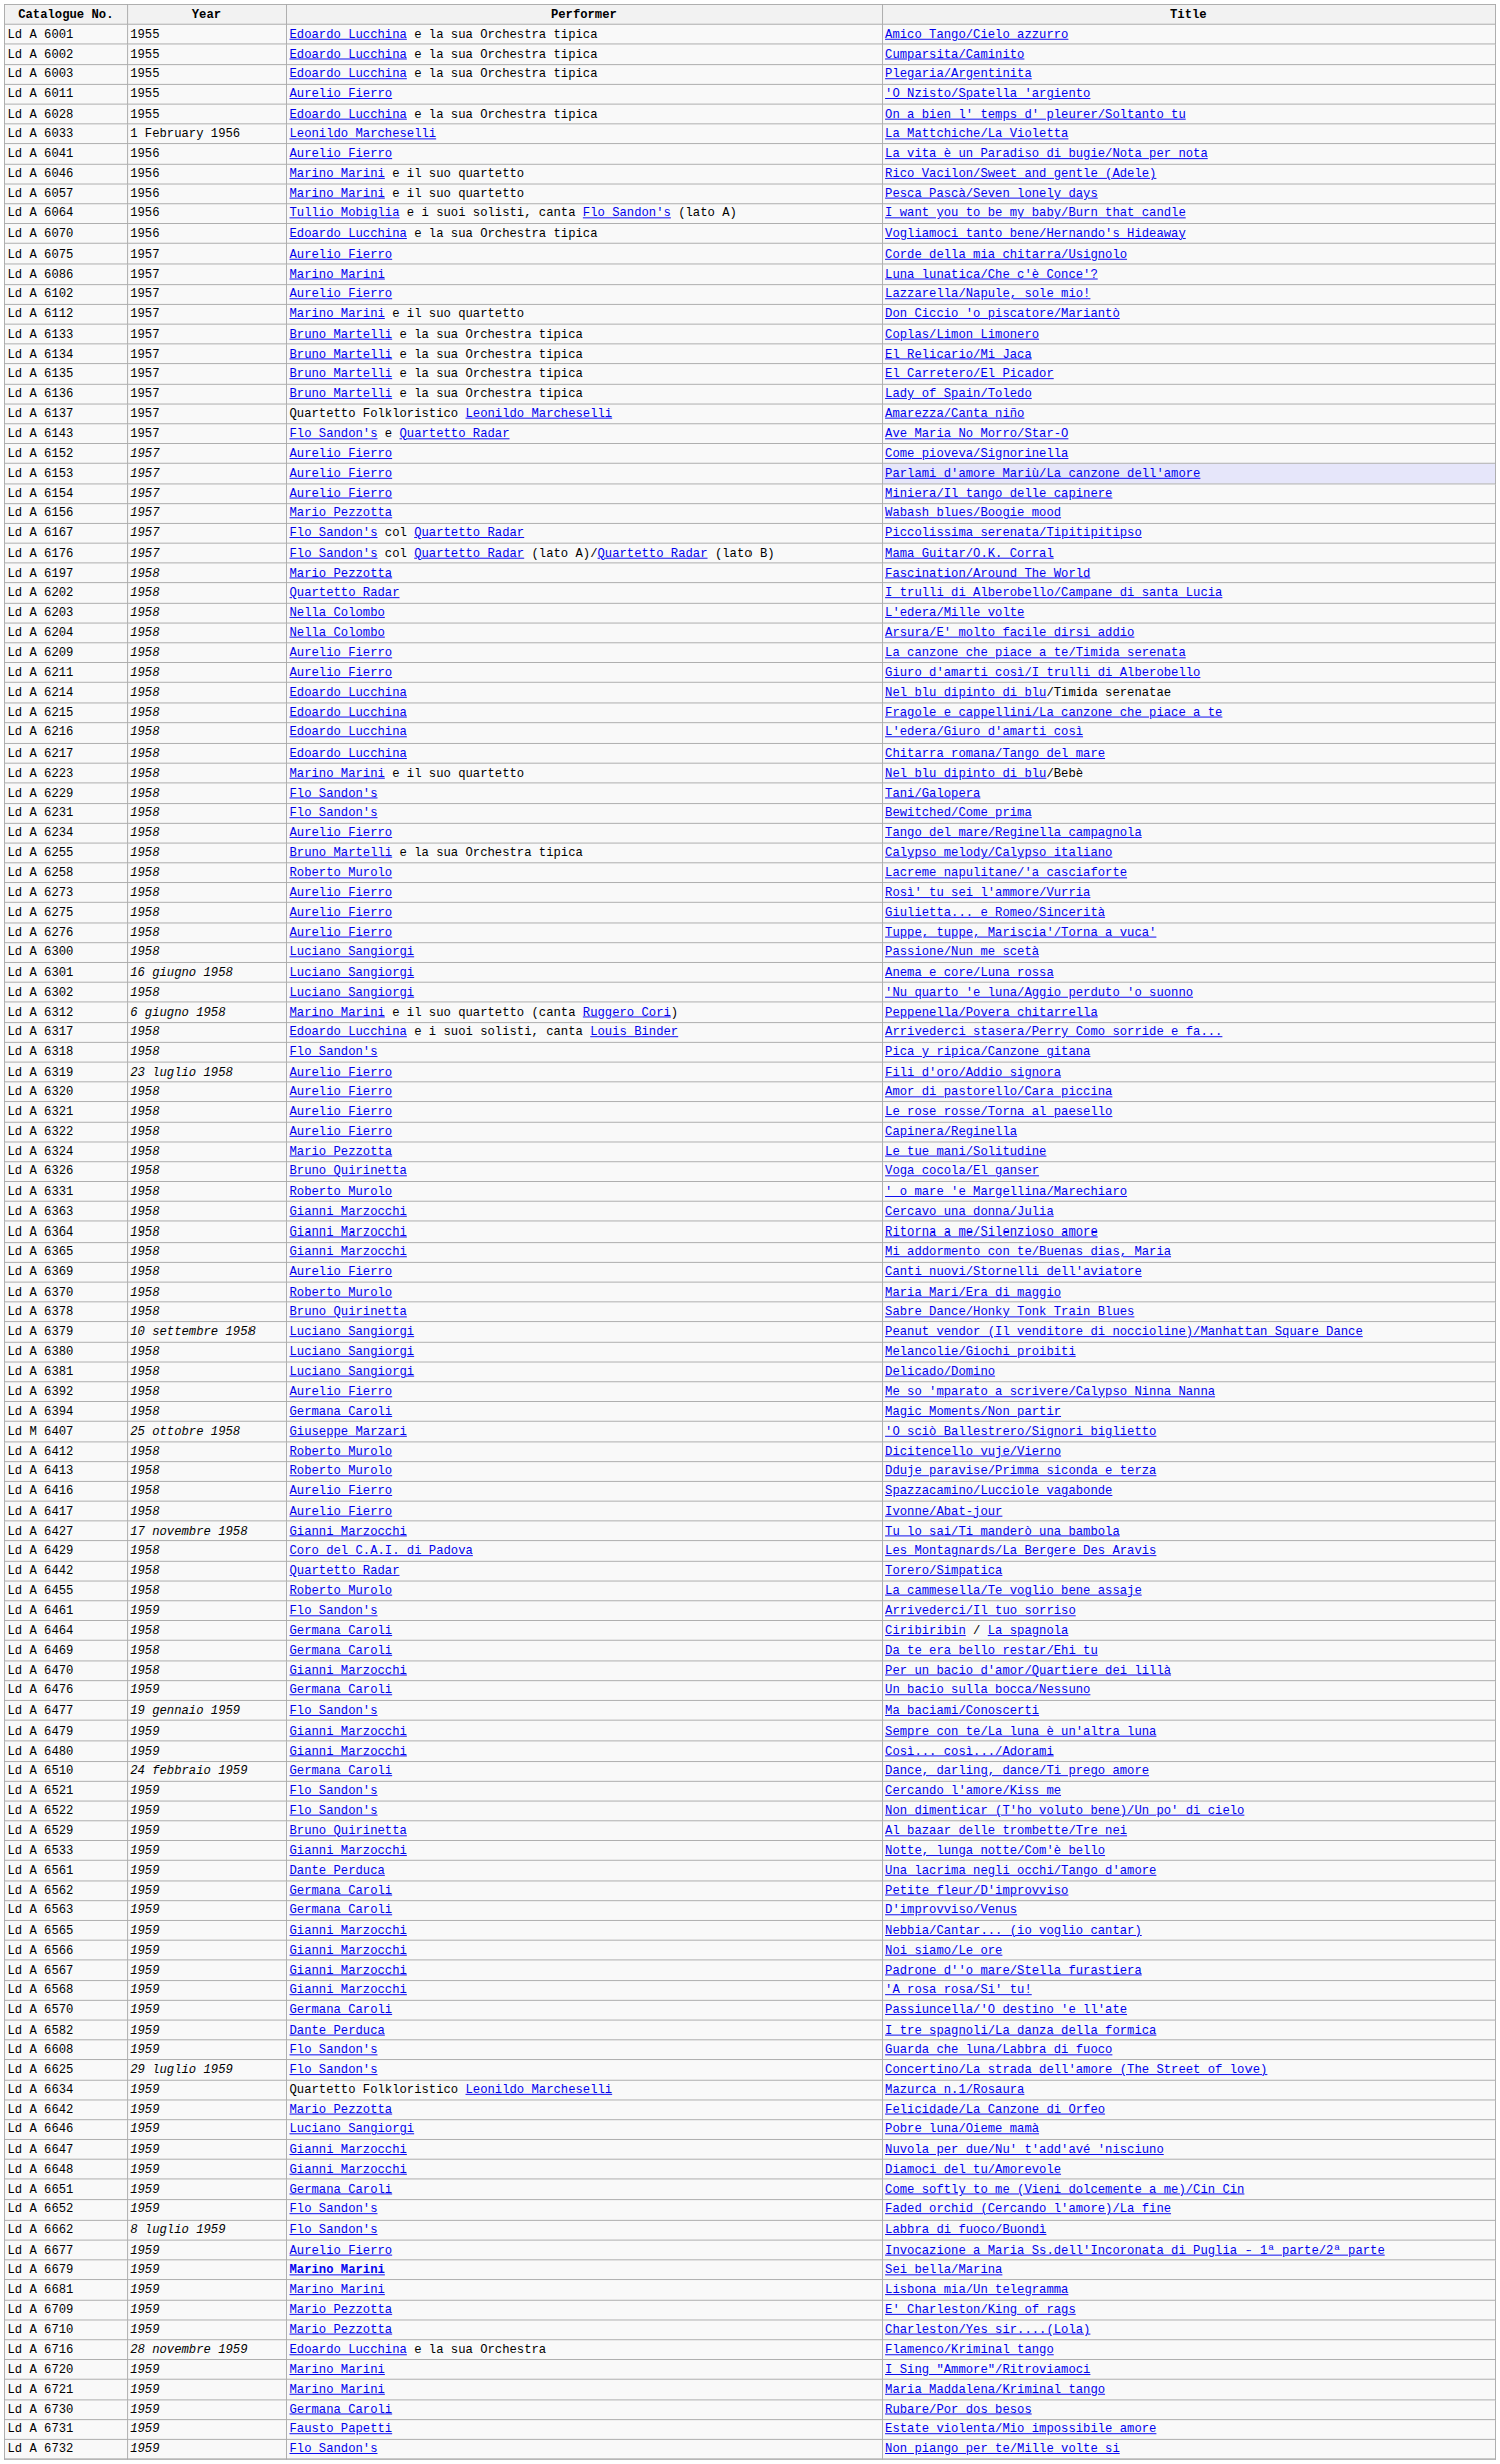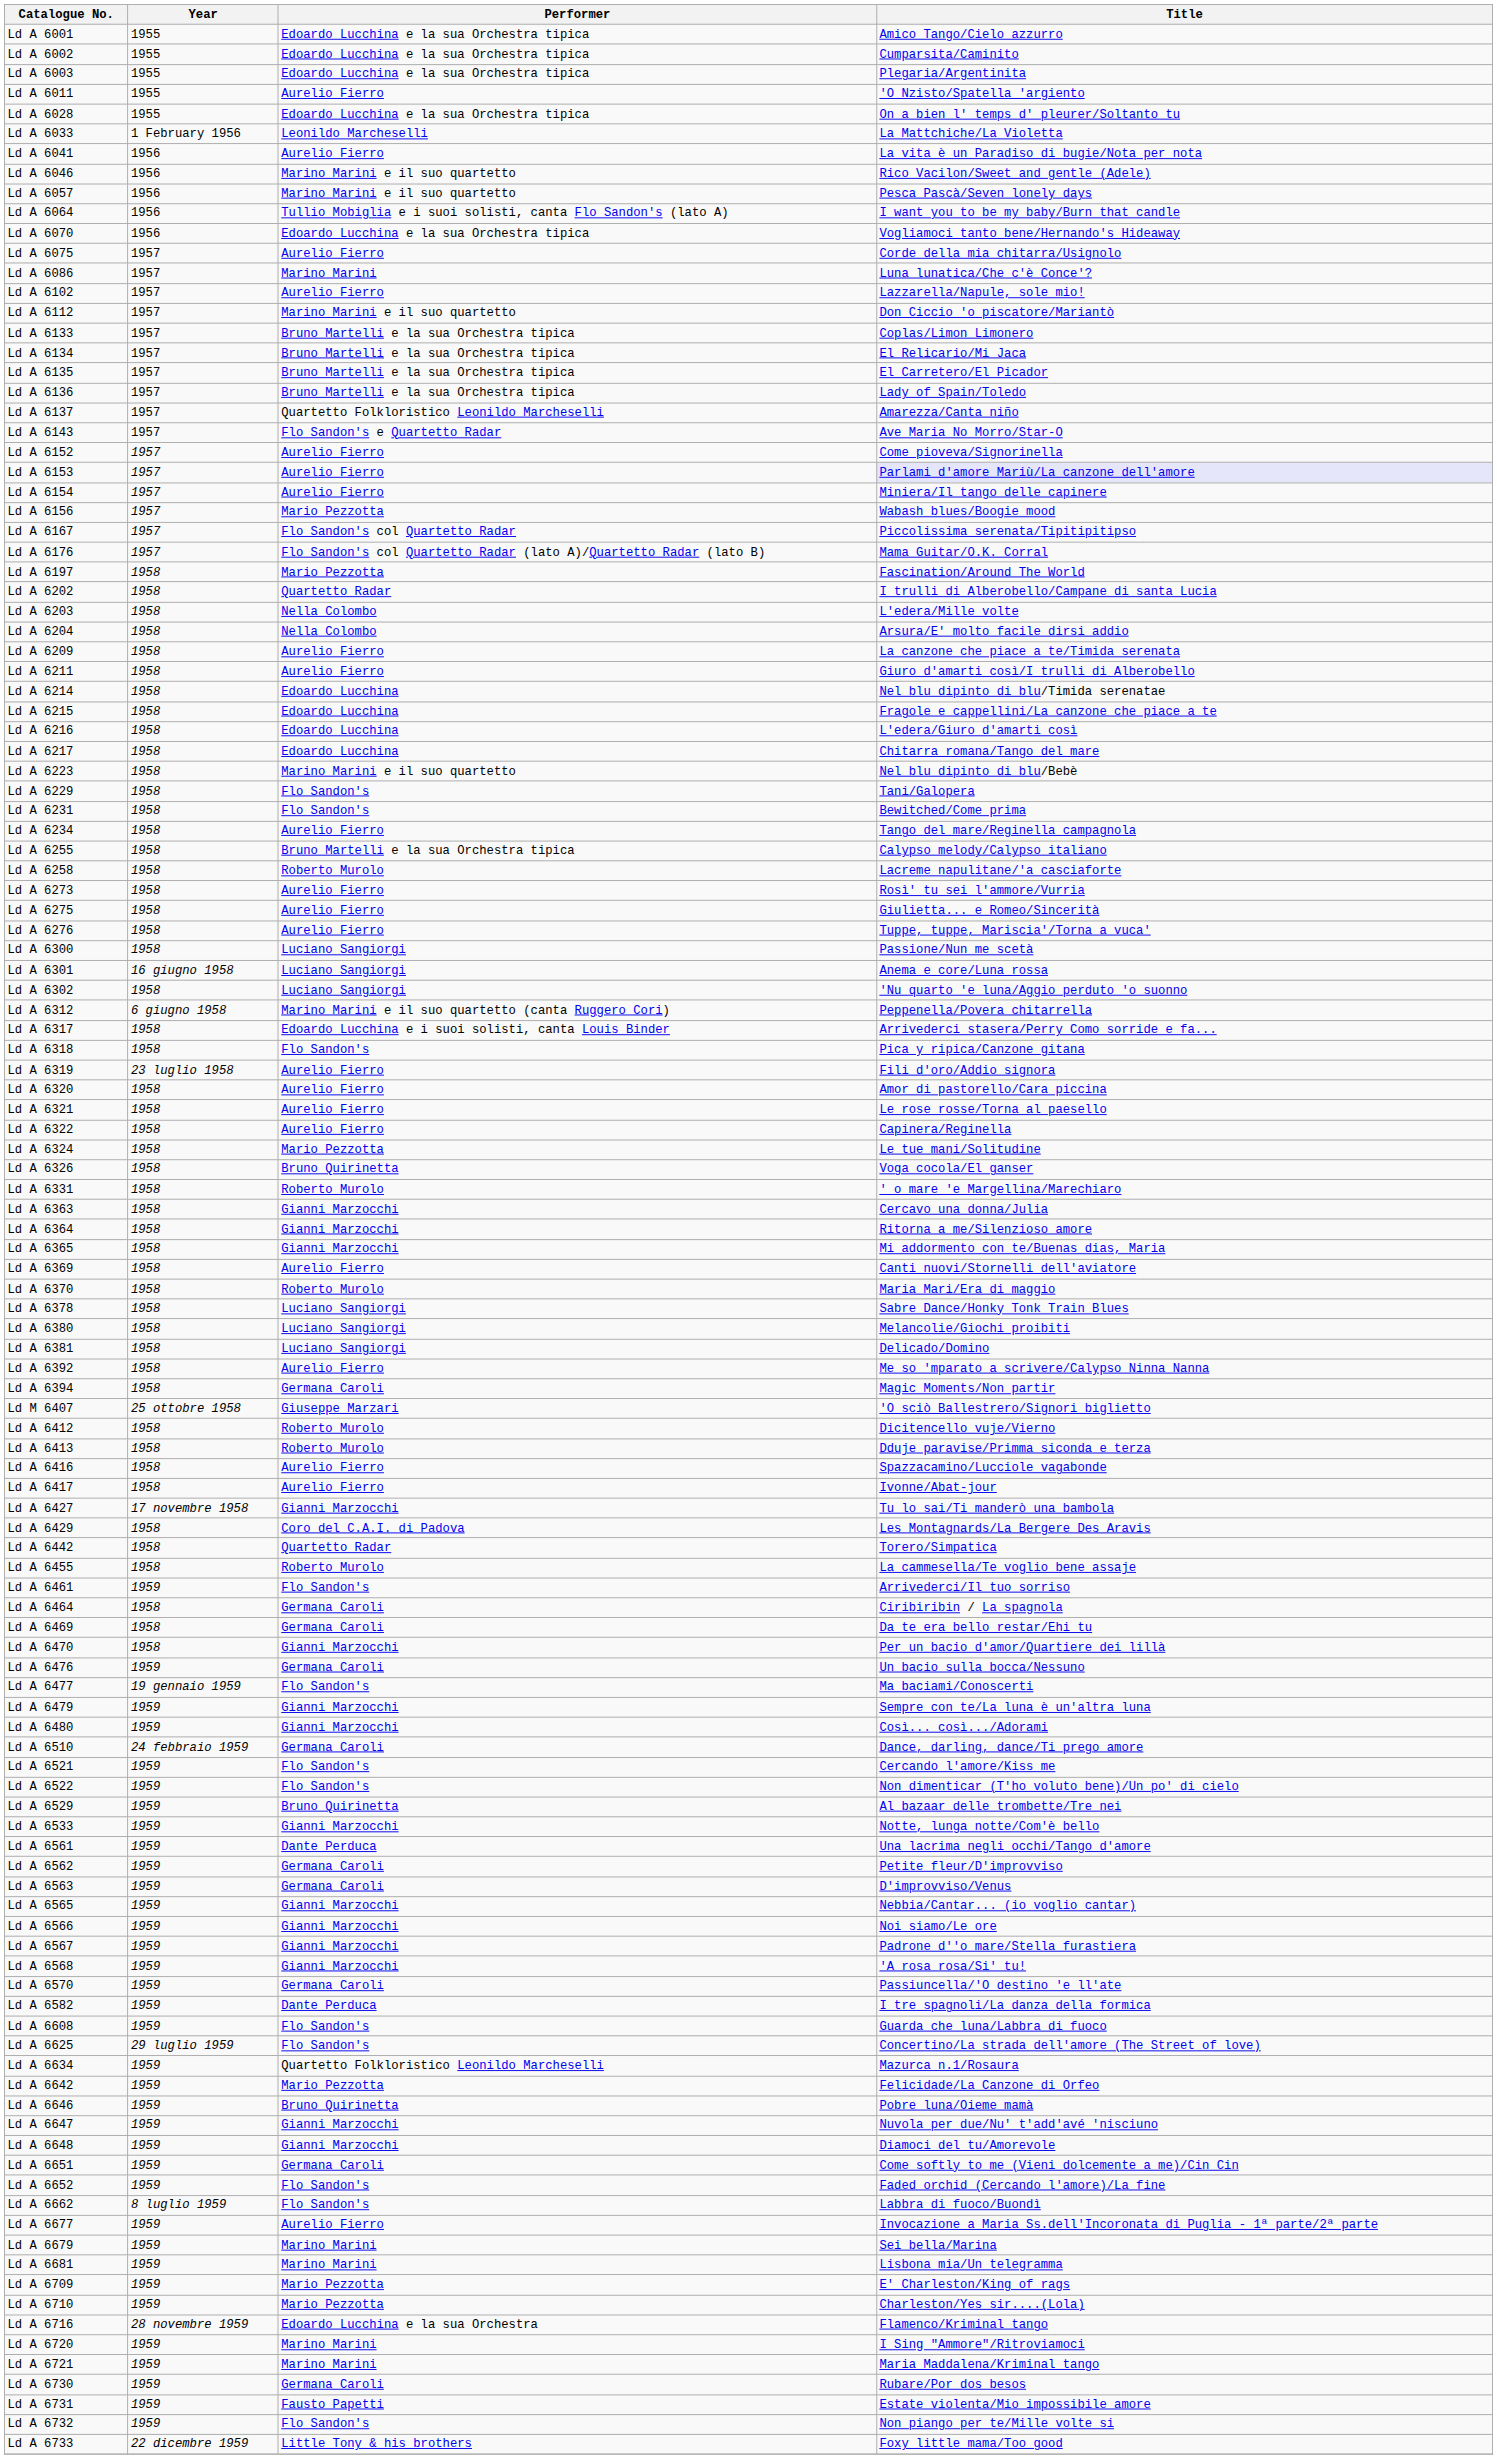Ld A 6378 | Performer: Bruno Quirinetta -> Luciano Sangiorgi
- row: Ld A 6379 | 10 settembre 1958 | Luciano Sangiorgi | Peanut vendor (Il venditore di noccioline)/Manhattan Square Dance
Ld A 6646 | Performer: Luciano Sangiorgi -> Bruno Quirinetta
Ld A 6679 | Performer: bold -> normal
+ row: Ld A 6733 | 22 dicembre 1959 | Little Tony & his brothers | Foxy little mama/Too good
